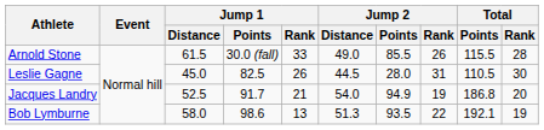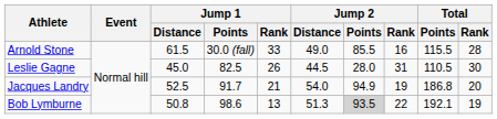Arnold Stone | Jump 2 / Rank: 26 -> 16
Bob Lymburne | Jump 1 / Distance: 58.0 -> 50.8
Bob Lymburne | Jump 2 / Points: no background -> lightgrey background
